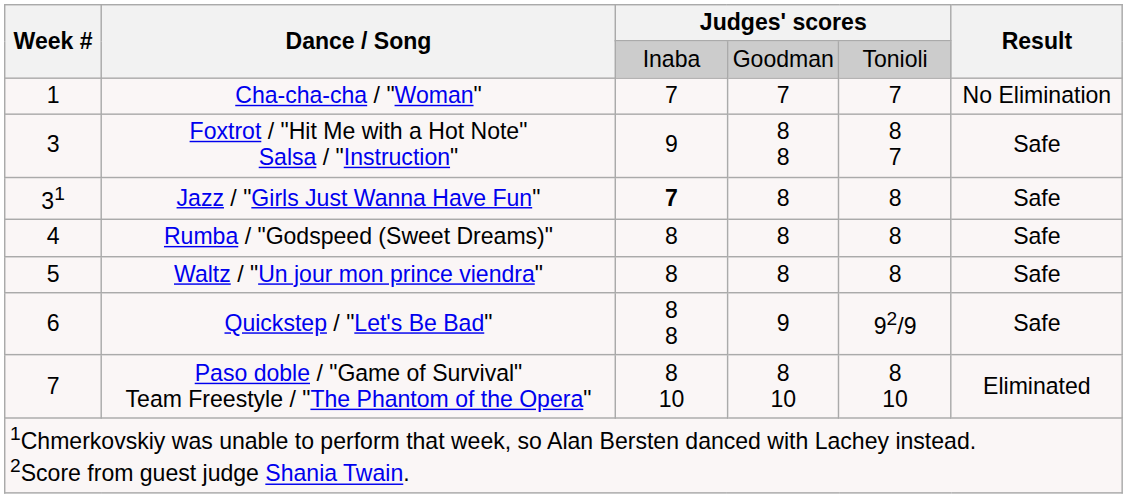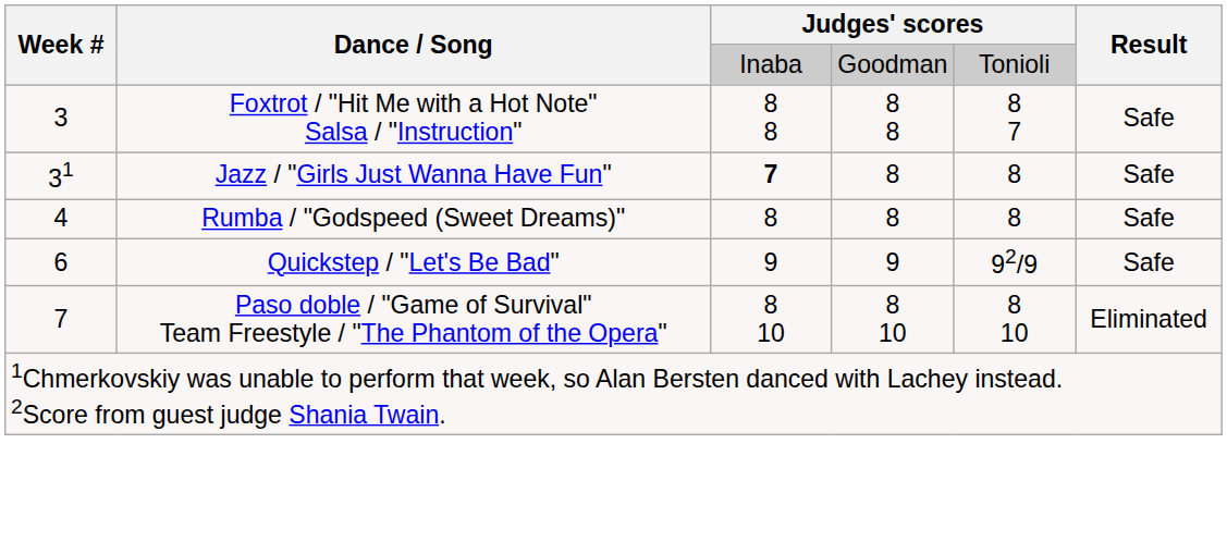- row: 1 | Cha-cha-cha / "Woman" | 7 | 7 | 7 | No Elimination
Foxtrot / "Hit Me with a Hot Note" Salsa / "Instruction" | column 3: 9 -> 8 8
- row: 5 | Waltz / "Un jour mon prince viendra" | 8 | 8 | 8 | Safe
Quickstep / "Let's Be Bad" | column 3: 8 8 -> 9
